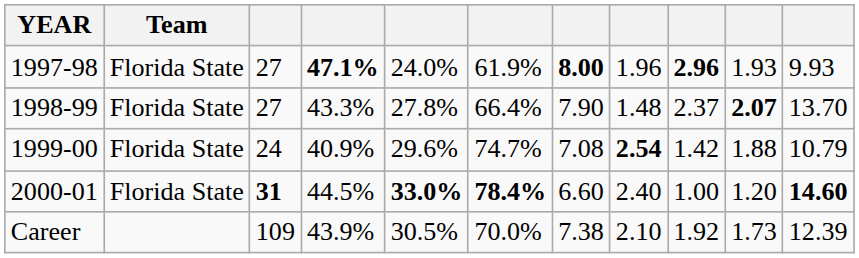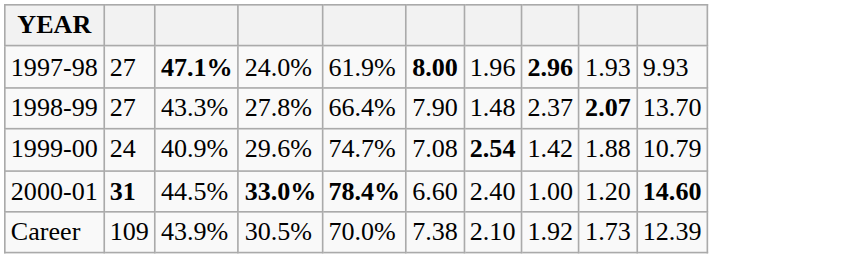- column: Team | Florida State | Florida State | Florida State | Florida State
